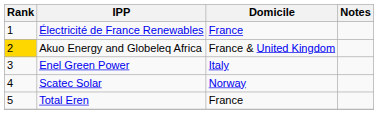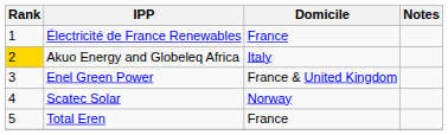Akuo Energy and Globeleq Africa | Domicile: France & United Kingdom -> Italy
Enel Green Power | Domicile: Italy -> France & United Kingdom
